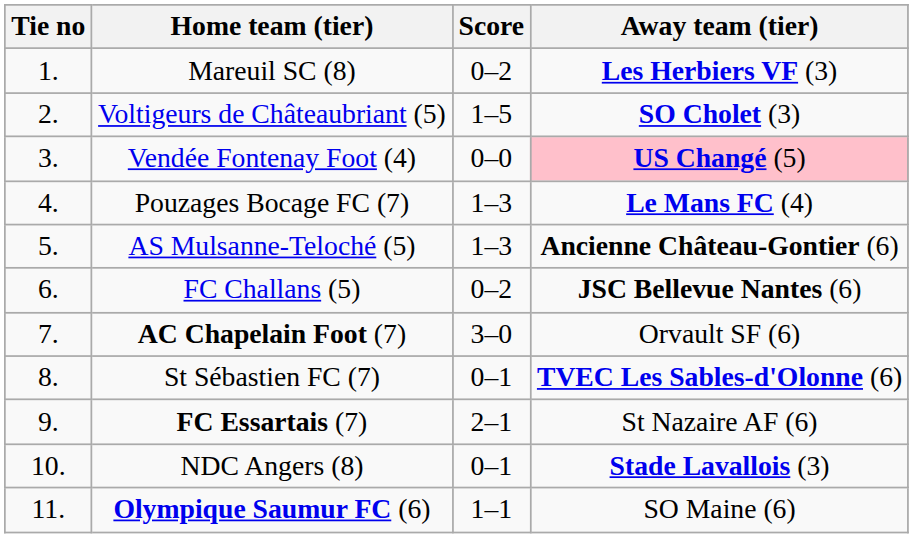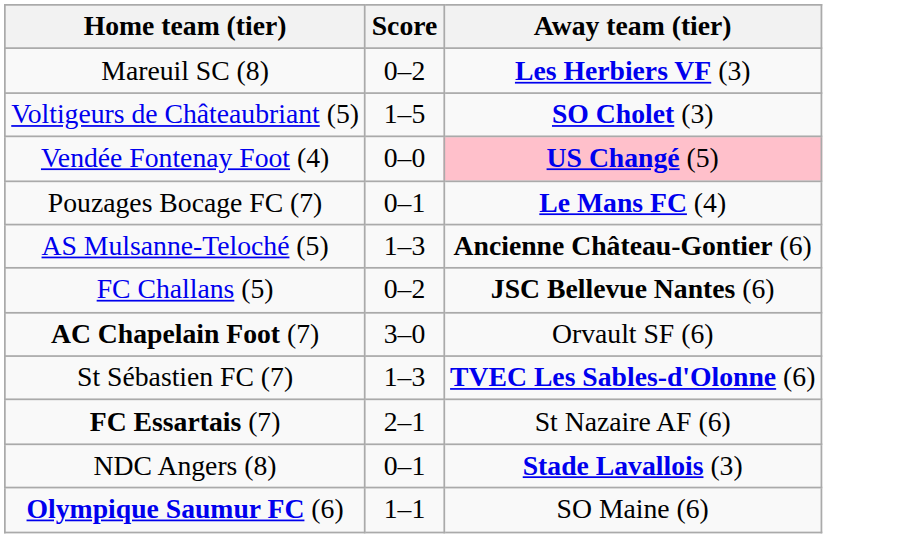- column: Tie no | 1. | 2. | 3. | 4. | 5. | 6. | 7. | 8. | 9. | 10. | 11.
Pouzages Bocage FC (7) | Score: 1–3 -> 0–1
St Sébastien FC (7) | Score: 0–1 -> 1–3
